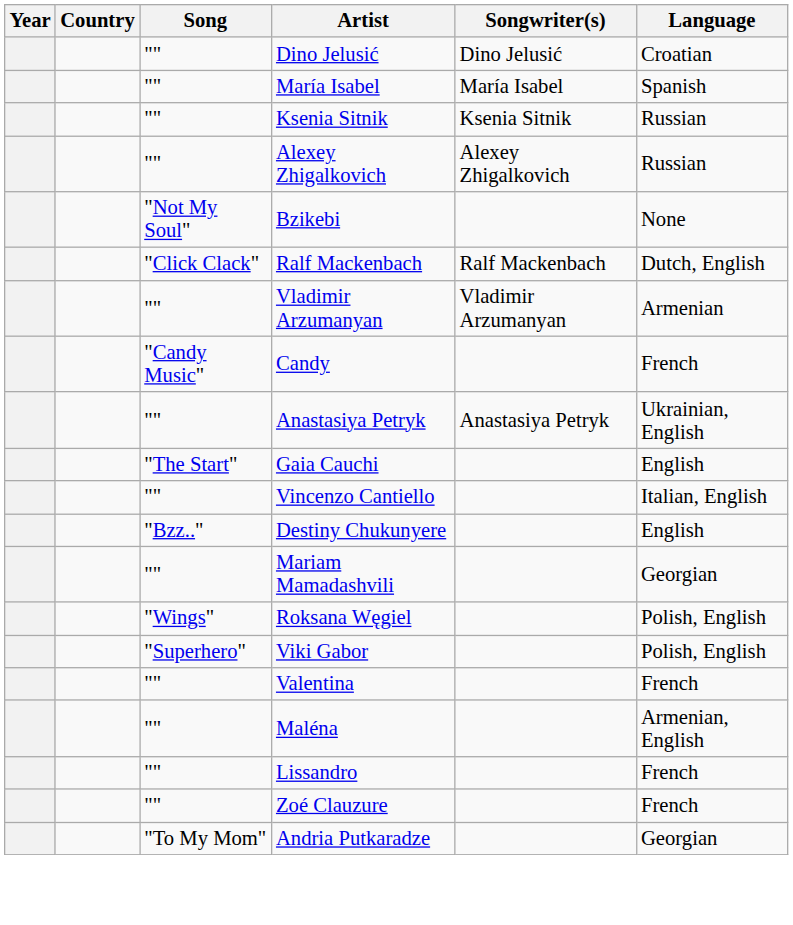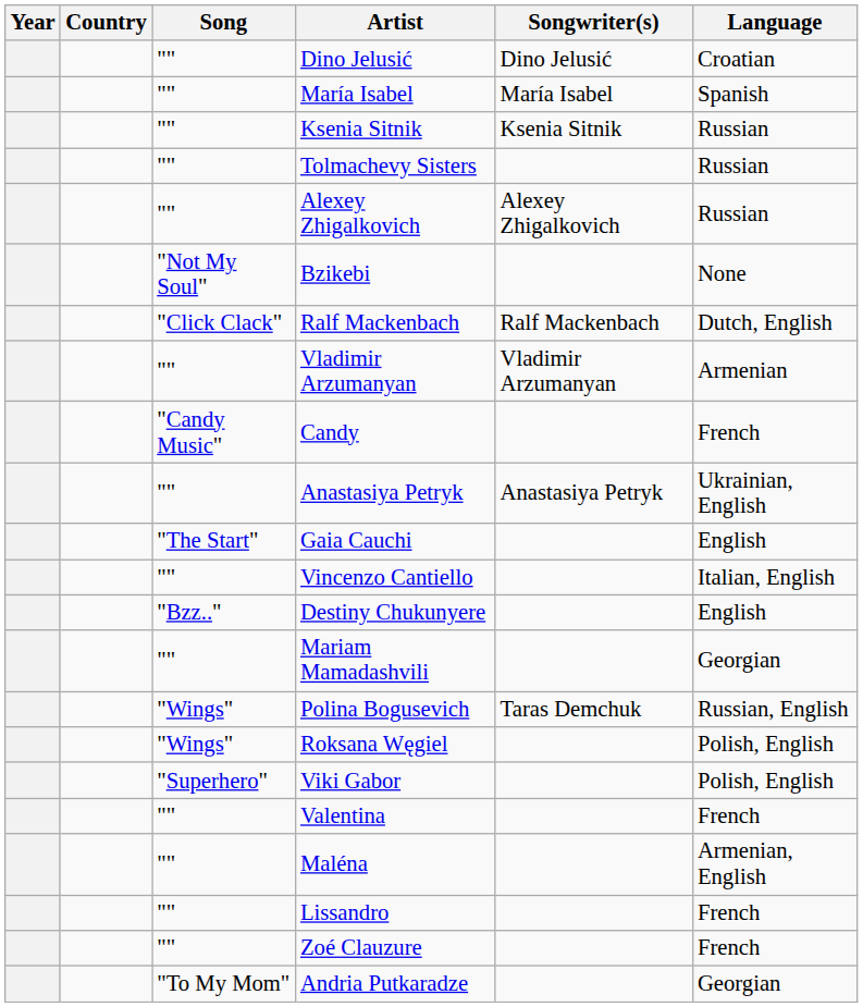+ row: "" | Tolmachevy Sisters | Russian
+ row: "Wings" | Polina Bogusevich | Taras Demchuk | Russian, English
